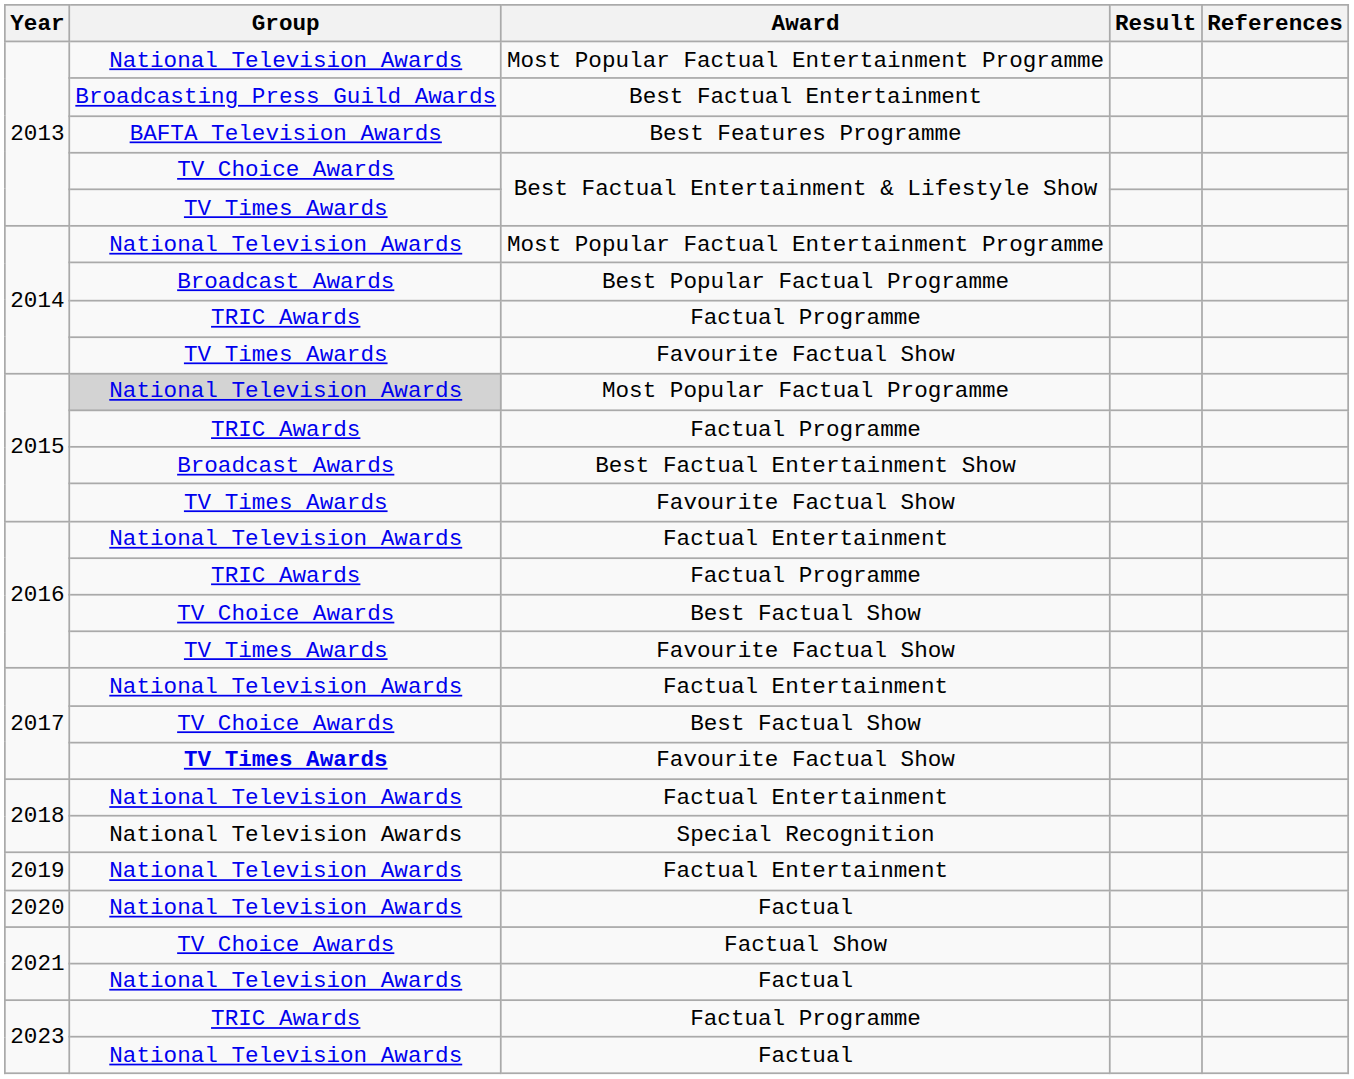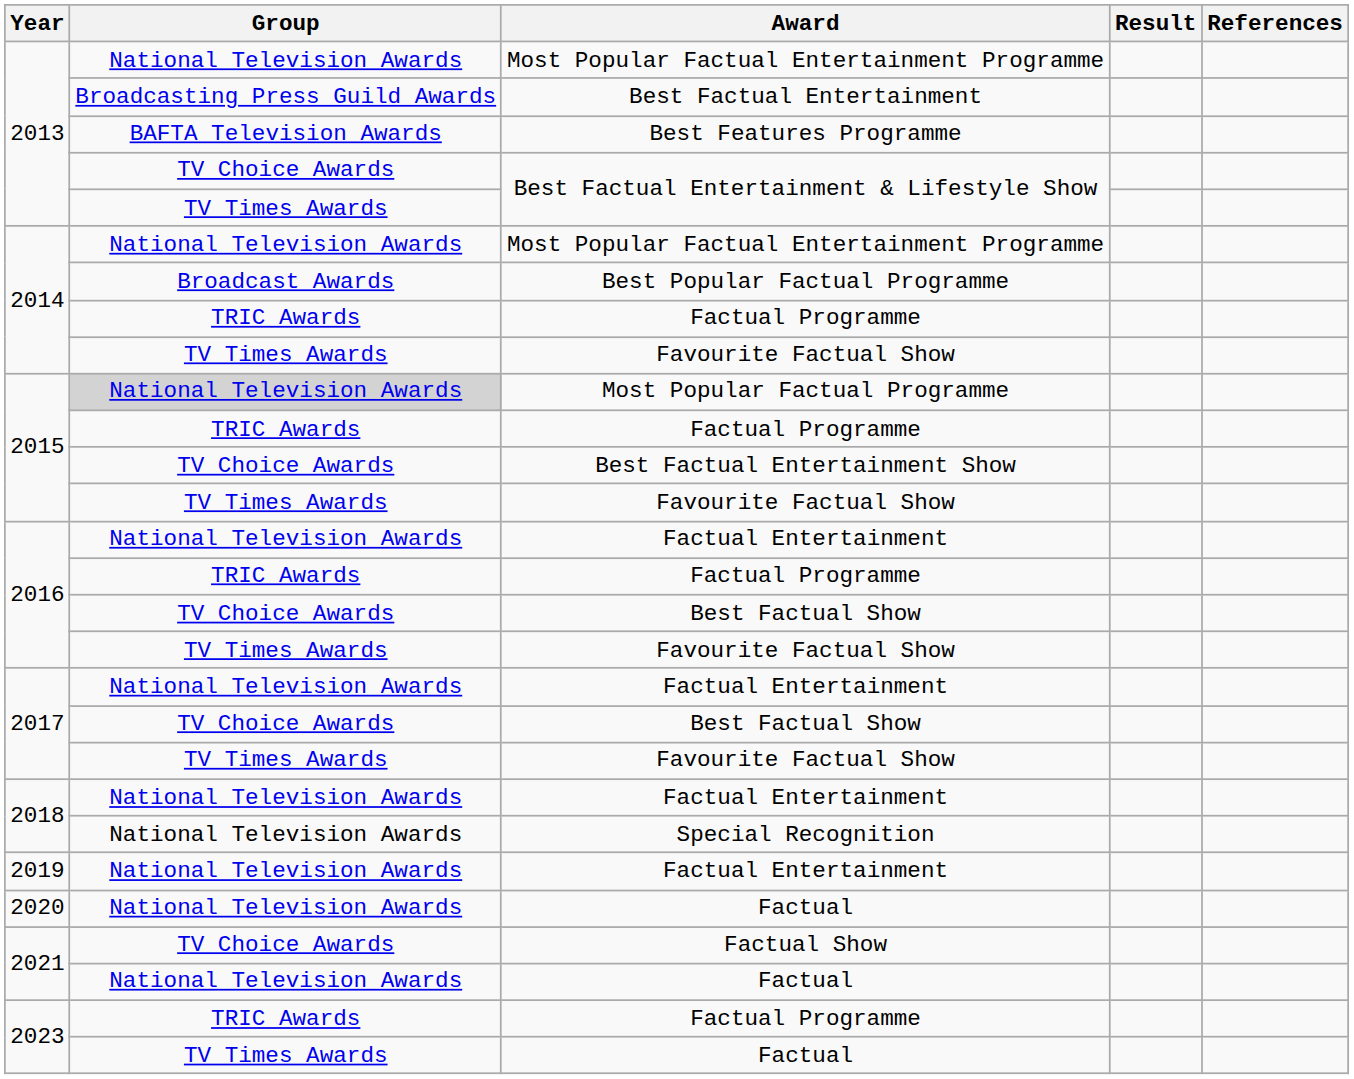Best Factual Entertainment Show | Group: Broadcast Awards -> TV Choice Awards
2017 / Favourite Factual Show | Group: bold -> normal
2023 / Factual | Group: National Television Awards -> TV Times Awards
